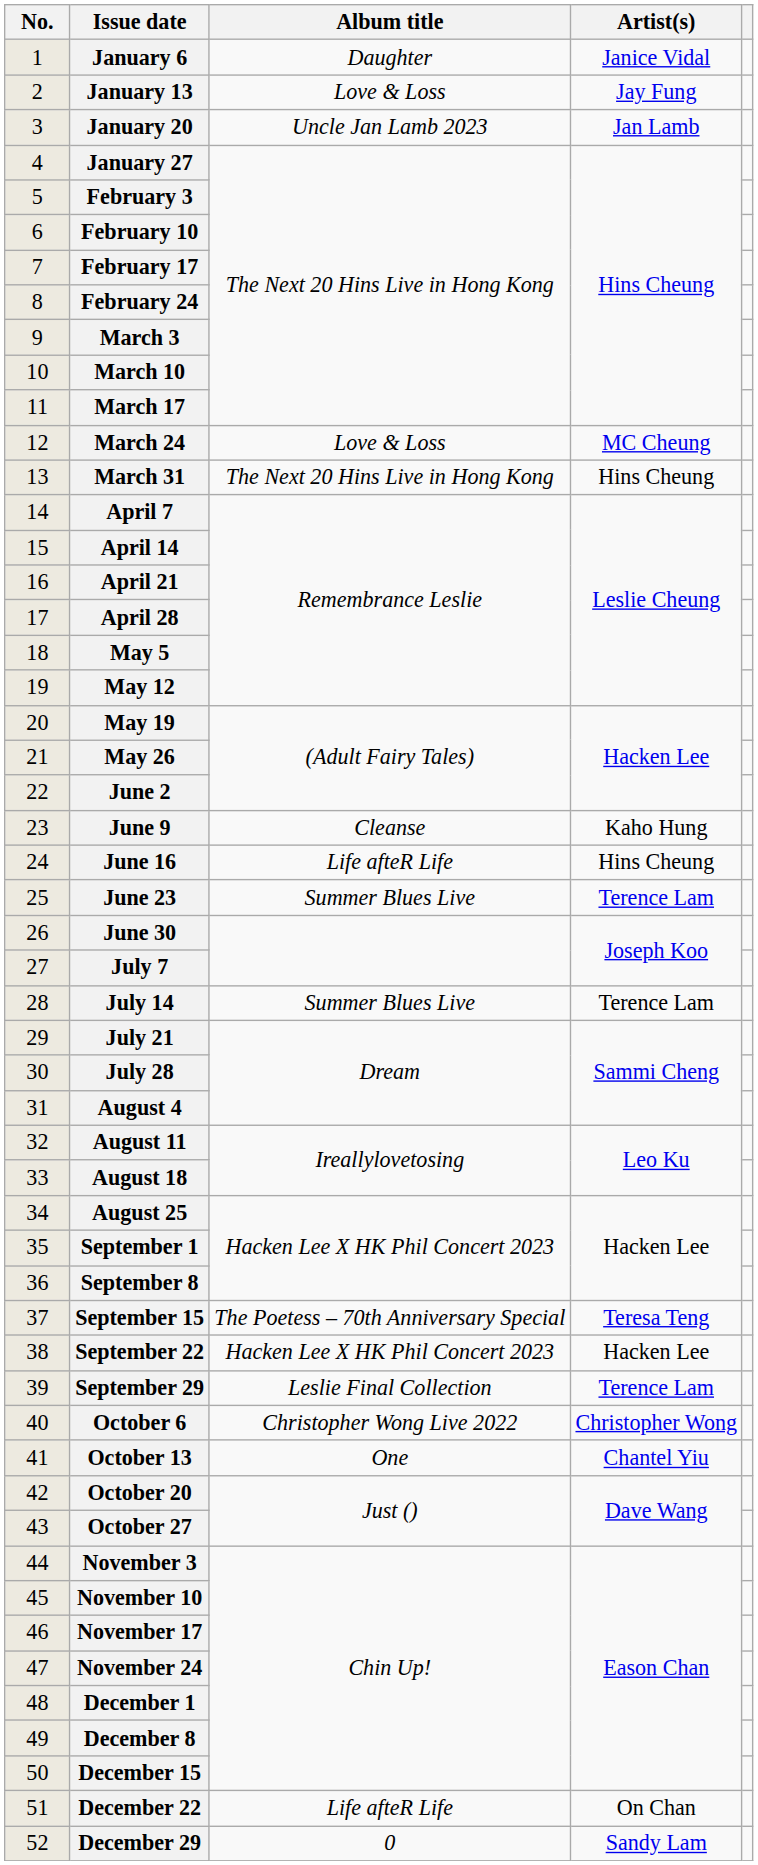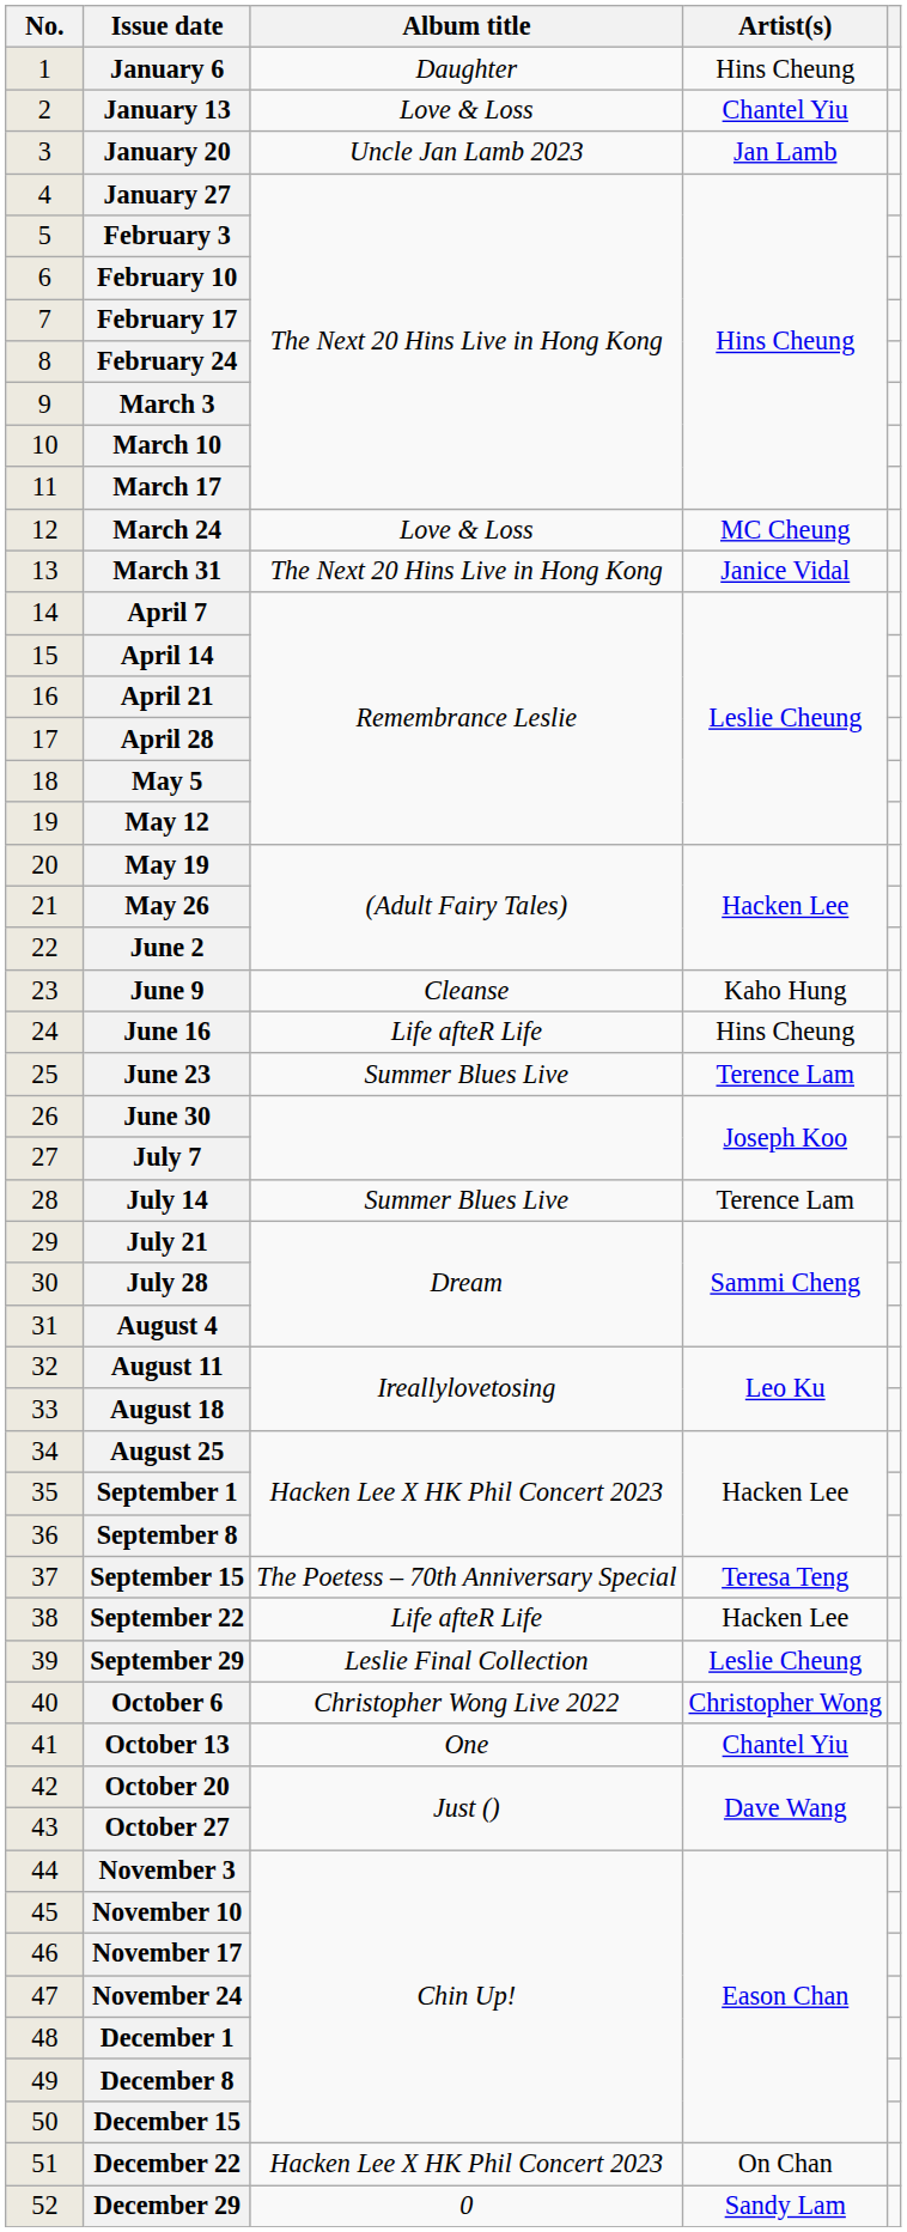January 6 | Artist(s): Janice Vidal -> Hins Cheung
January 13 | Artist(s): Jay Fung -> Chantel Yiu
March 31 | Artist(s): Hins Cheung -> Janice Vidal
September 22 | Album title: Hacken Lee X HK Phil Concert 2023 -> Life afteR Life
September 29 | Artist(s): Terence Lam -> Leslie Cheung
December 22 | Album title: Life afteR Life -> Hacken Lee X HK Phil Concert 2023
